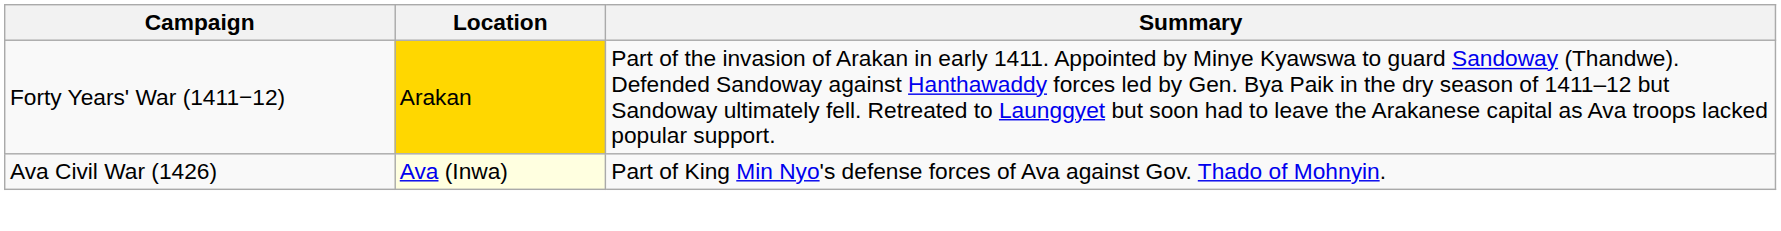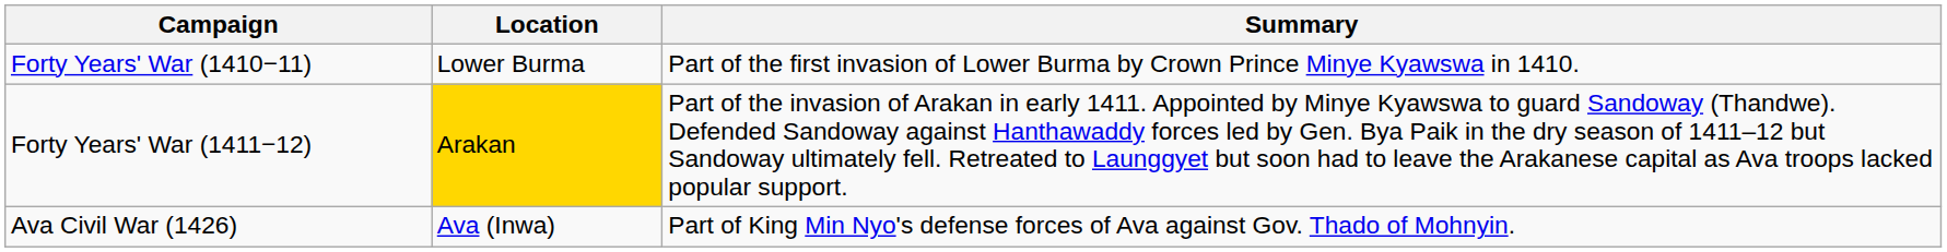+ row: Forty Years' War (1410−11) | Lower Burma | Part of the first invasion of Lower Burma by Crown Prince Minye Kyawswa in 1410.
Ava Civil War (1426) | Location: lightyellow background -> no background
